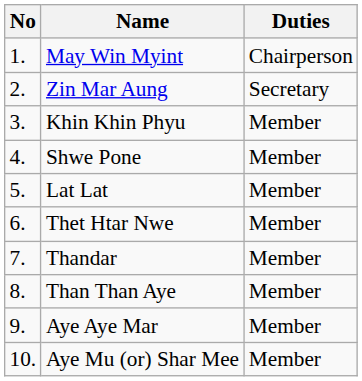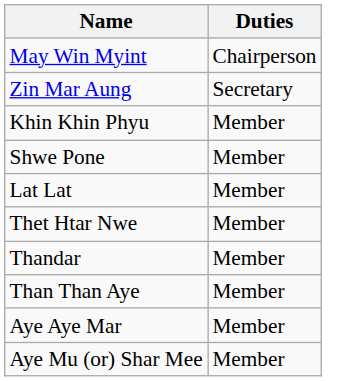- column: No | 1. | 2. | 3. | 4. | 5. | 6. | 7. | 8. | 9. | 10.
